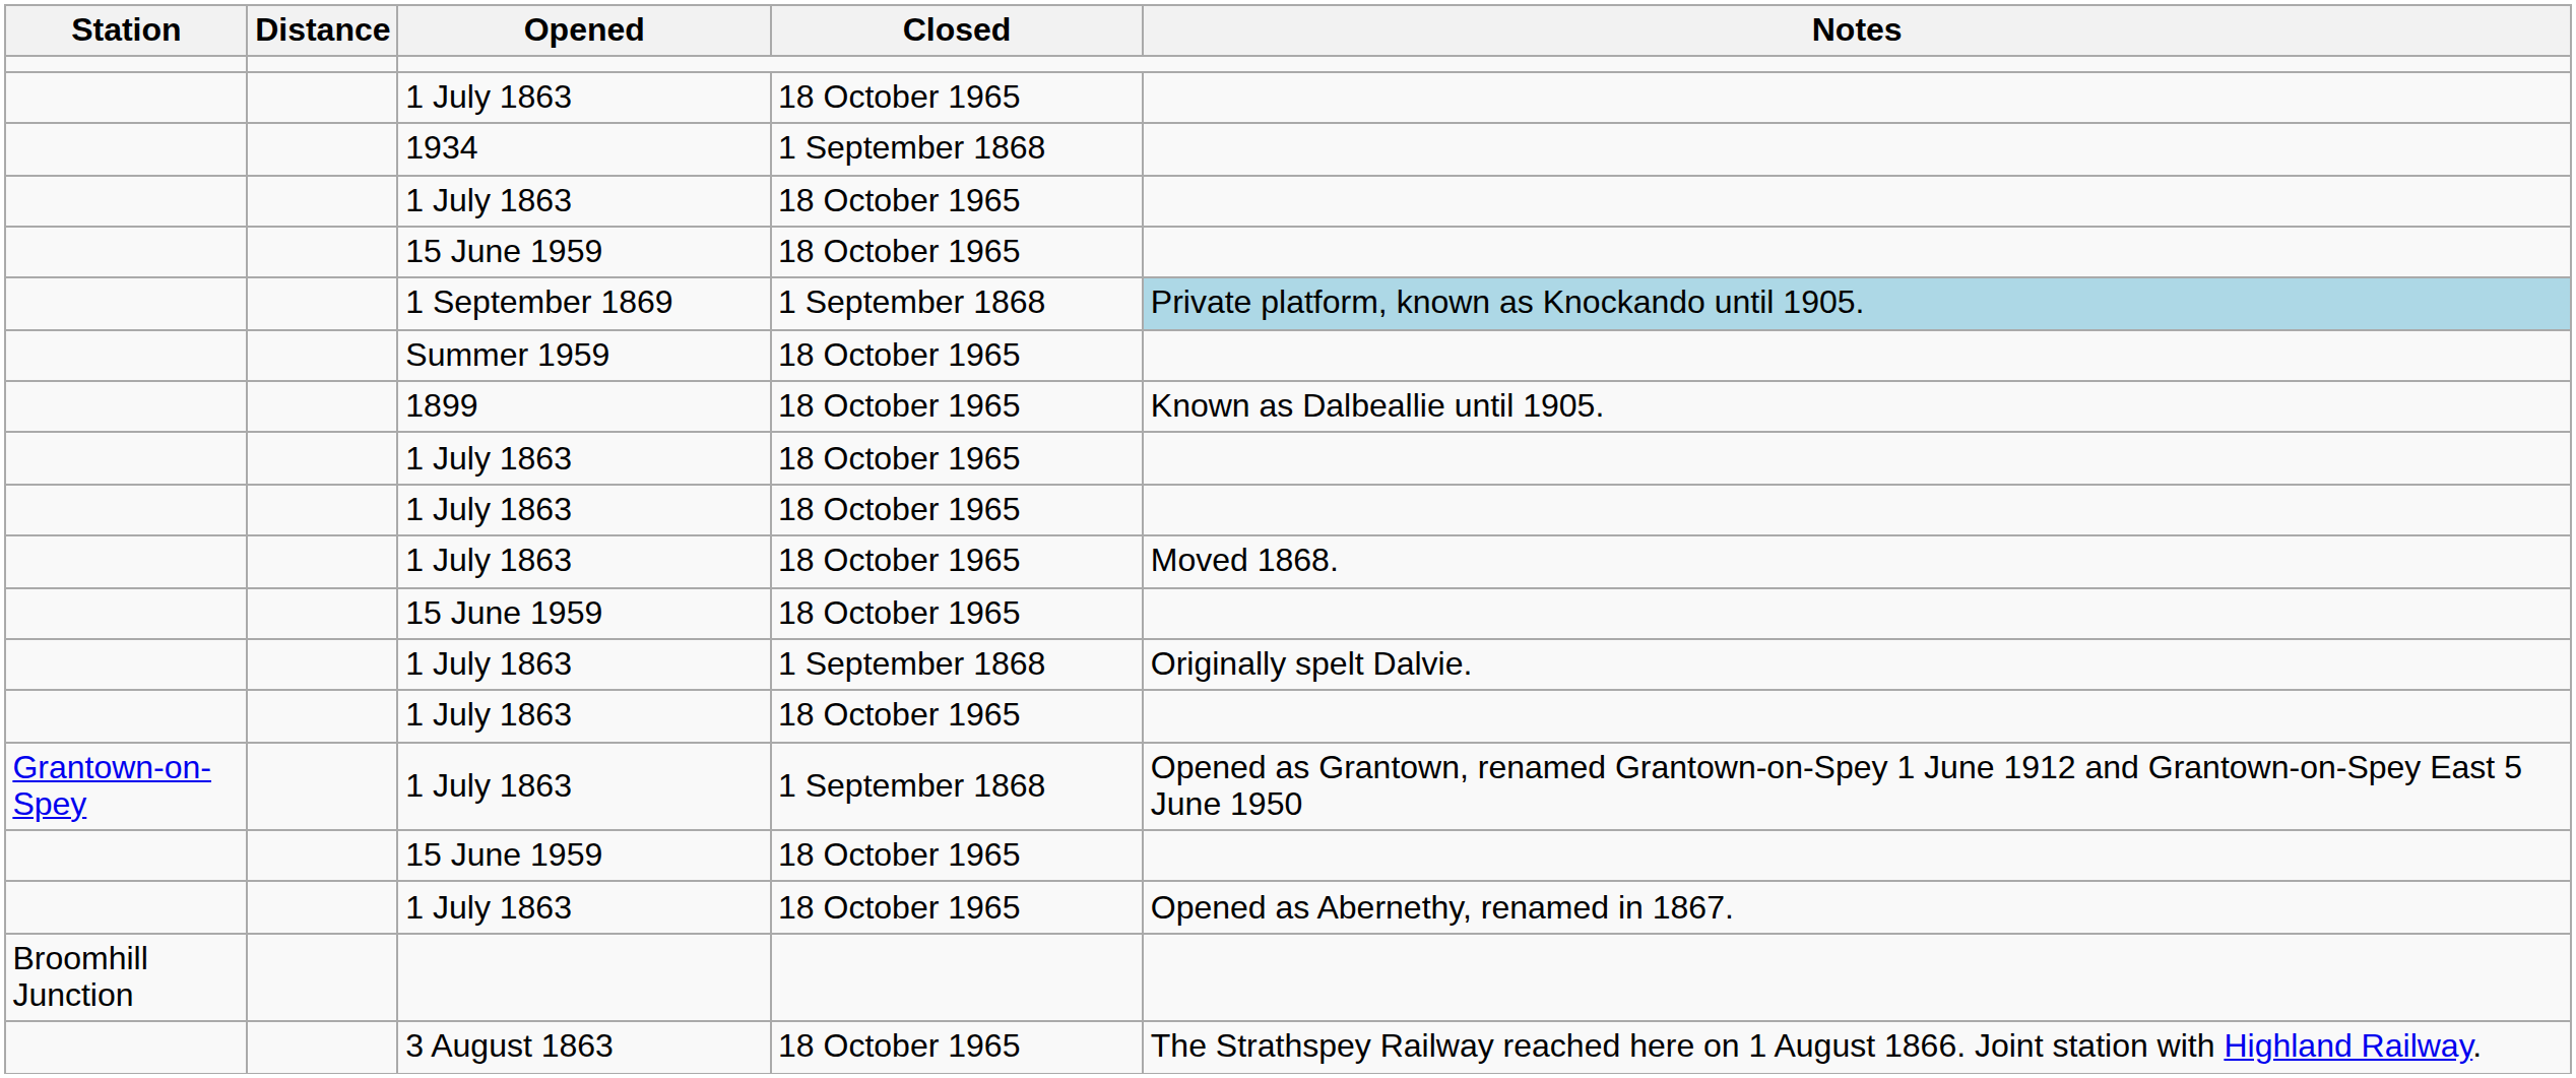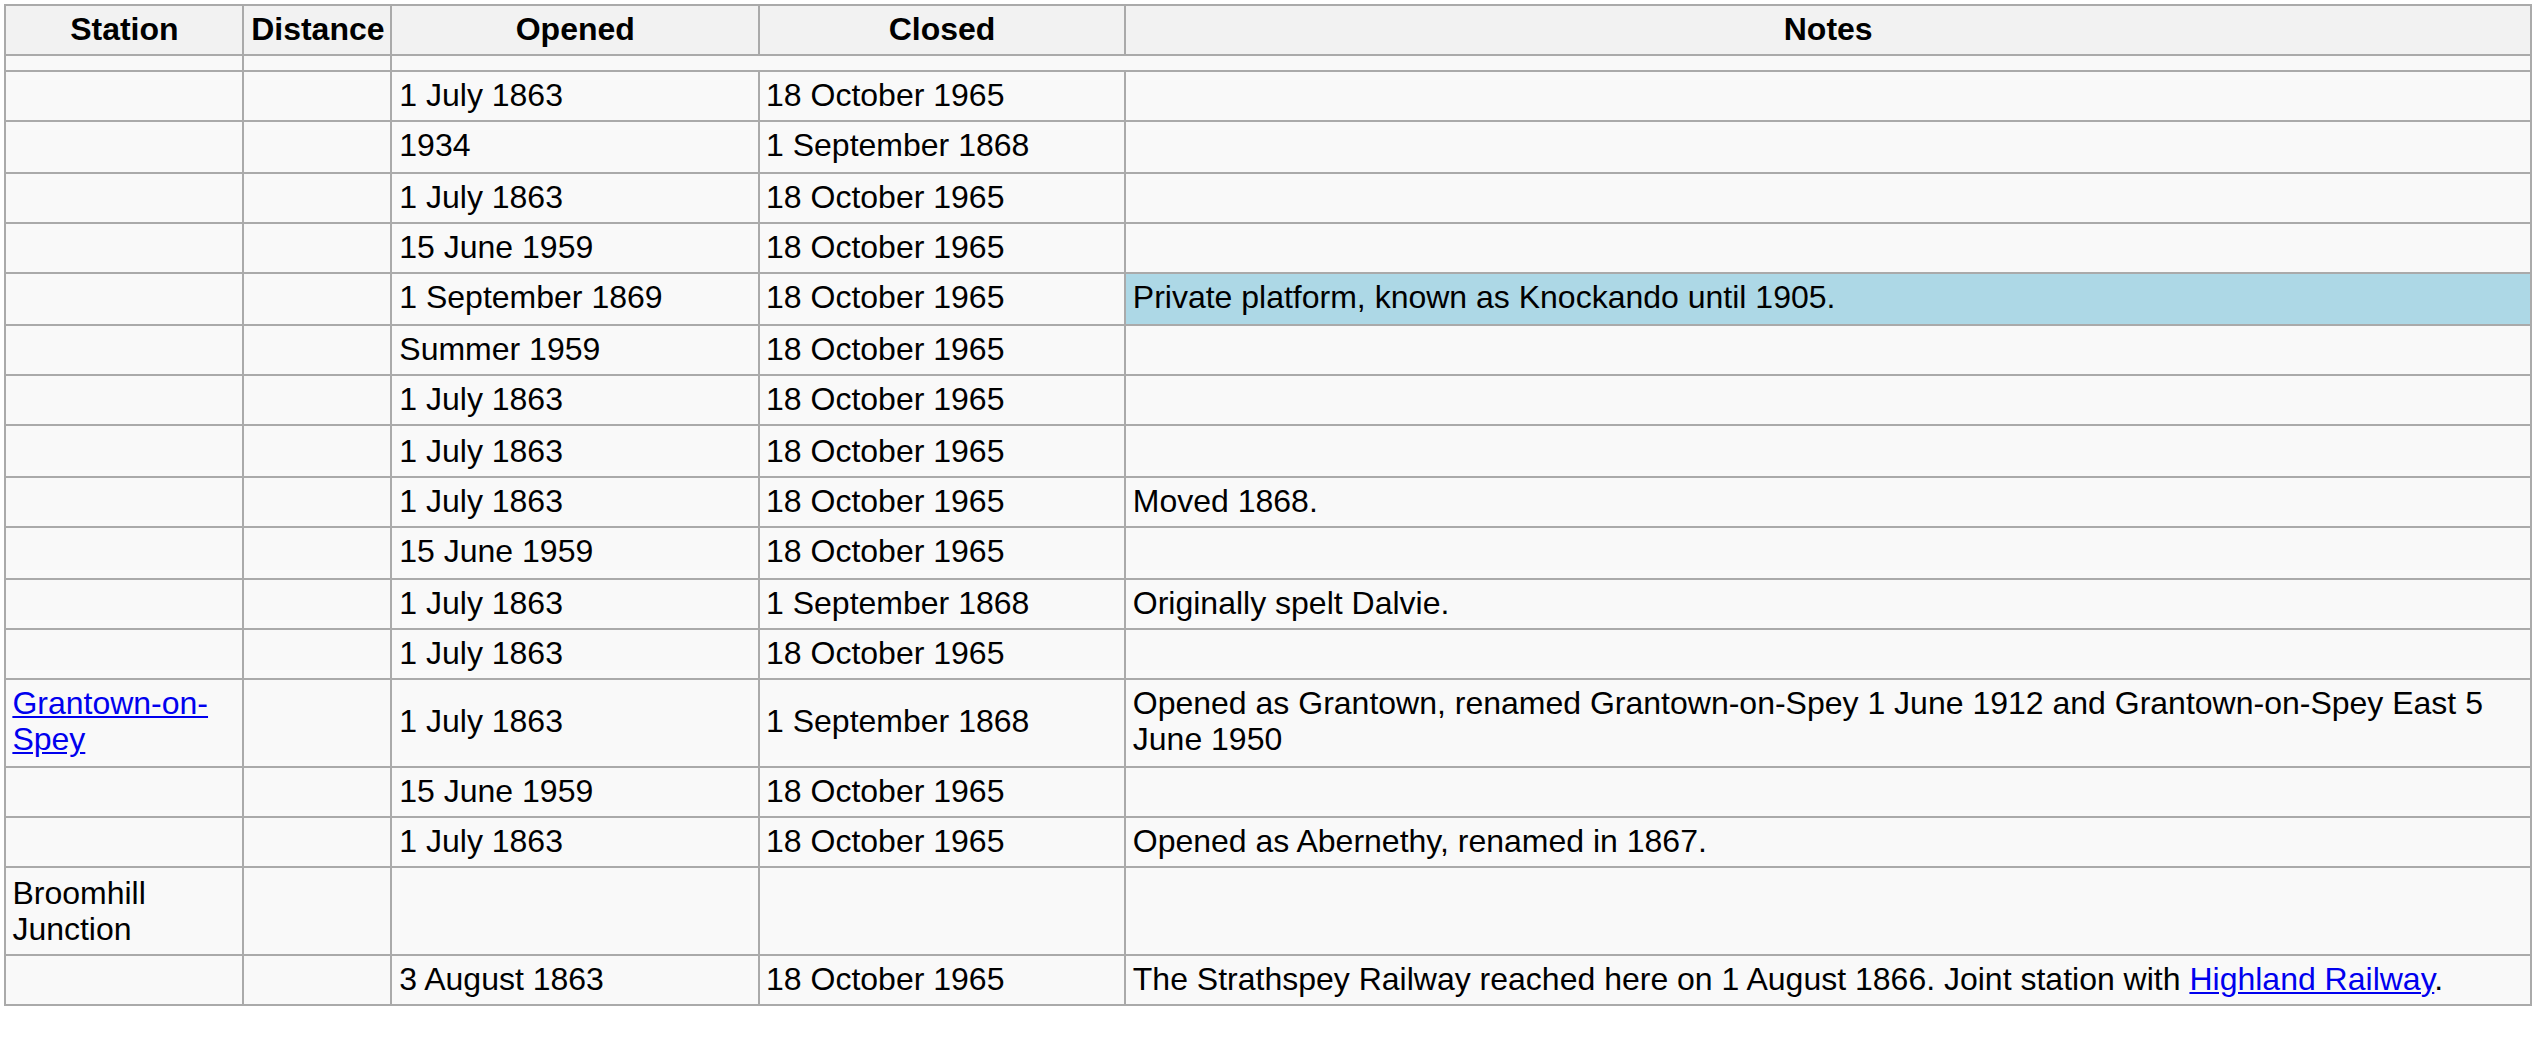1 September 1869 | Closed: 1 September 1868 -> 18 October 1965
- row: 1899 | 18 October 1965 | Known as Dalbeallie until 1905.
